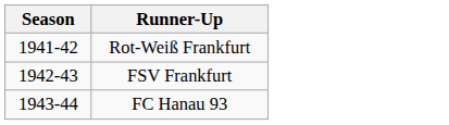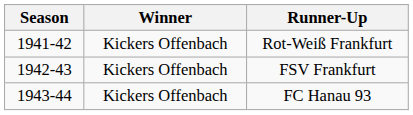+ column: Winner | Kickers Offenbach | Kickers Offenbach | Kickers Offenbach
